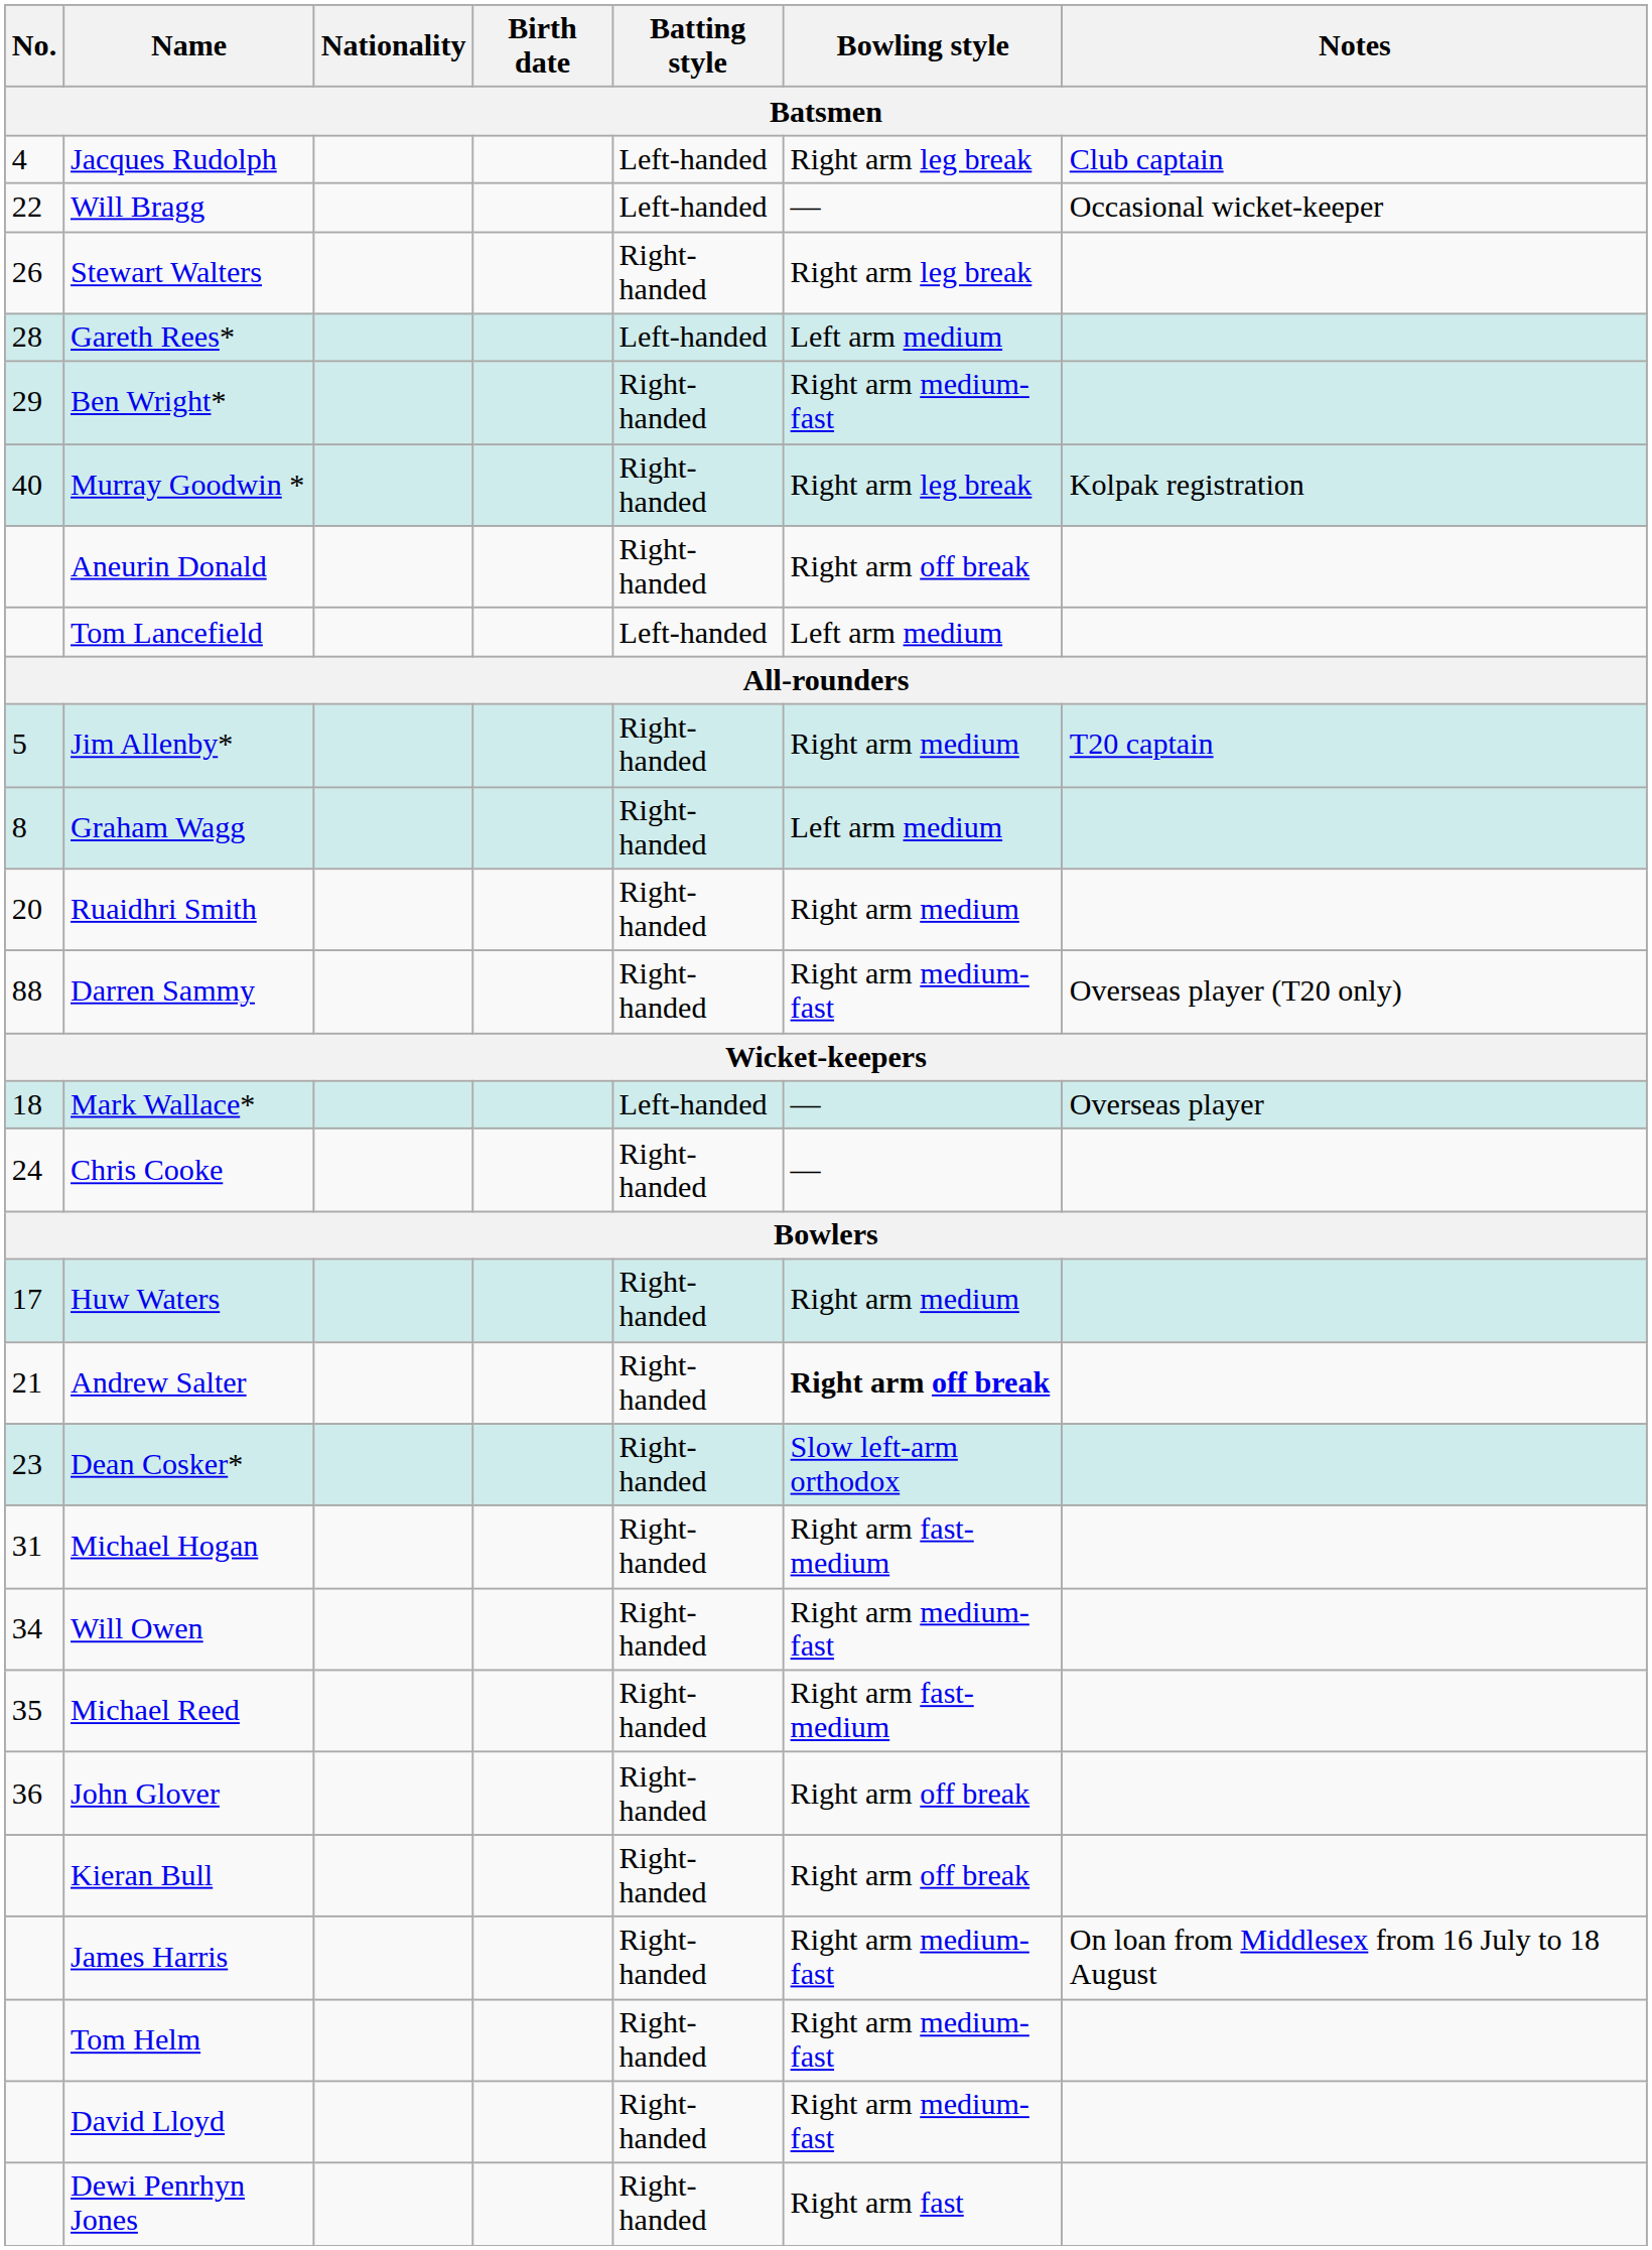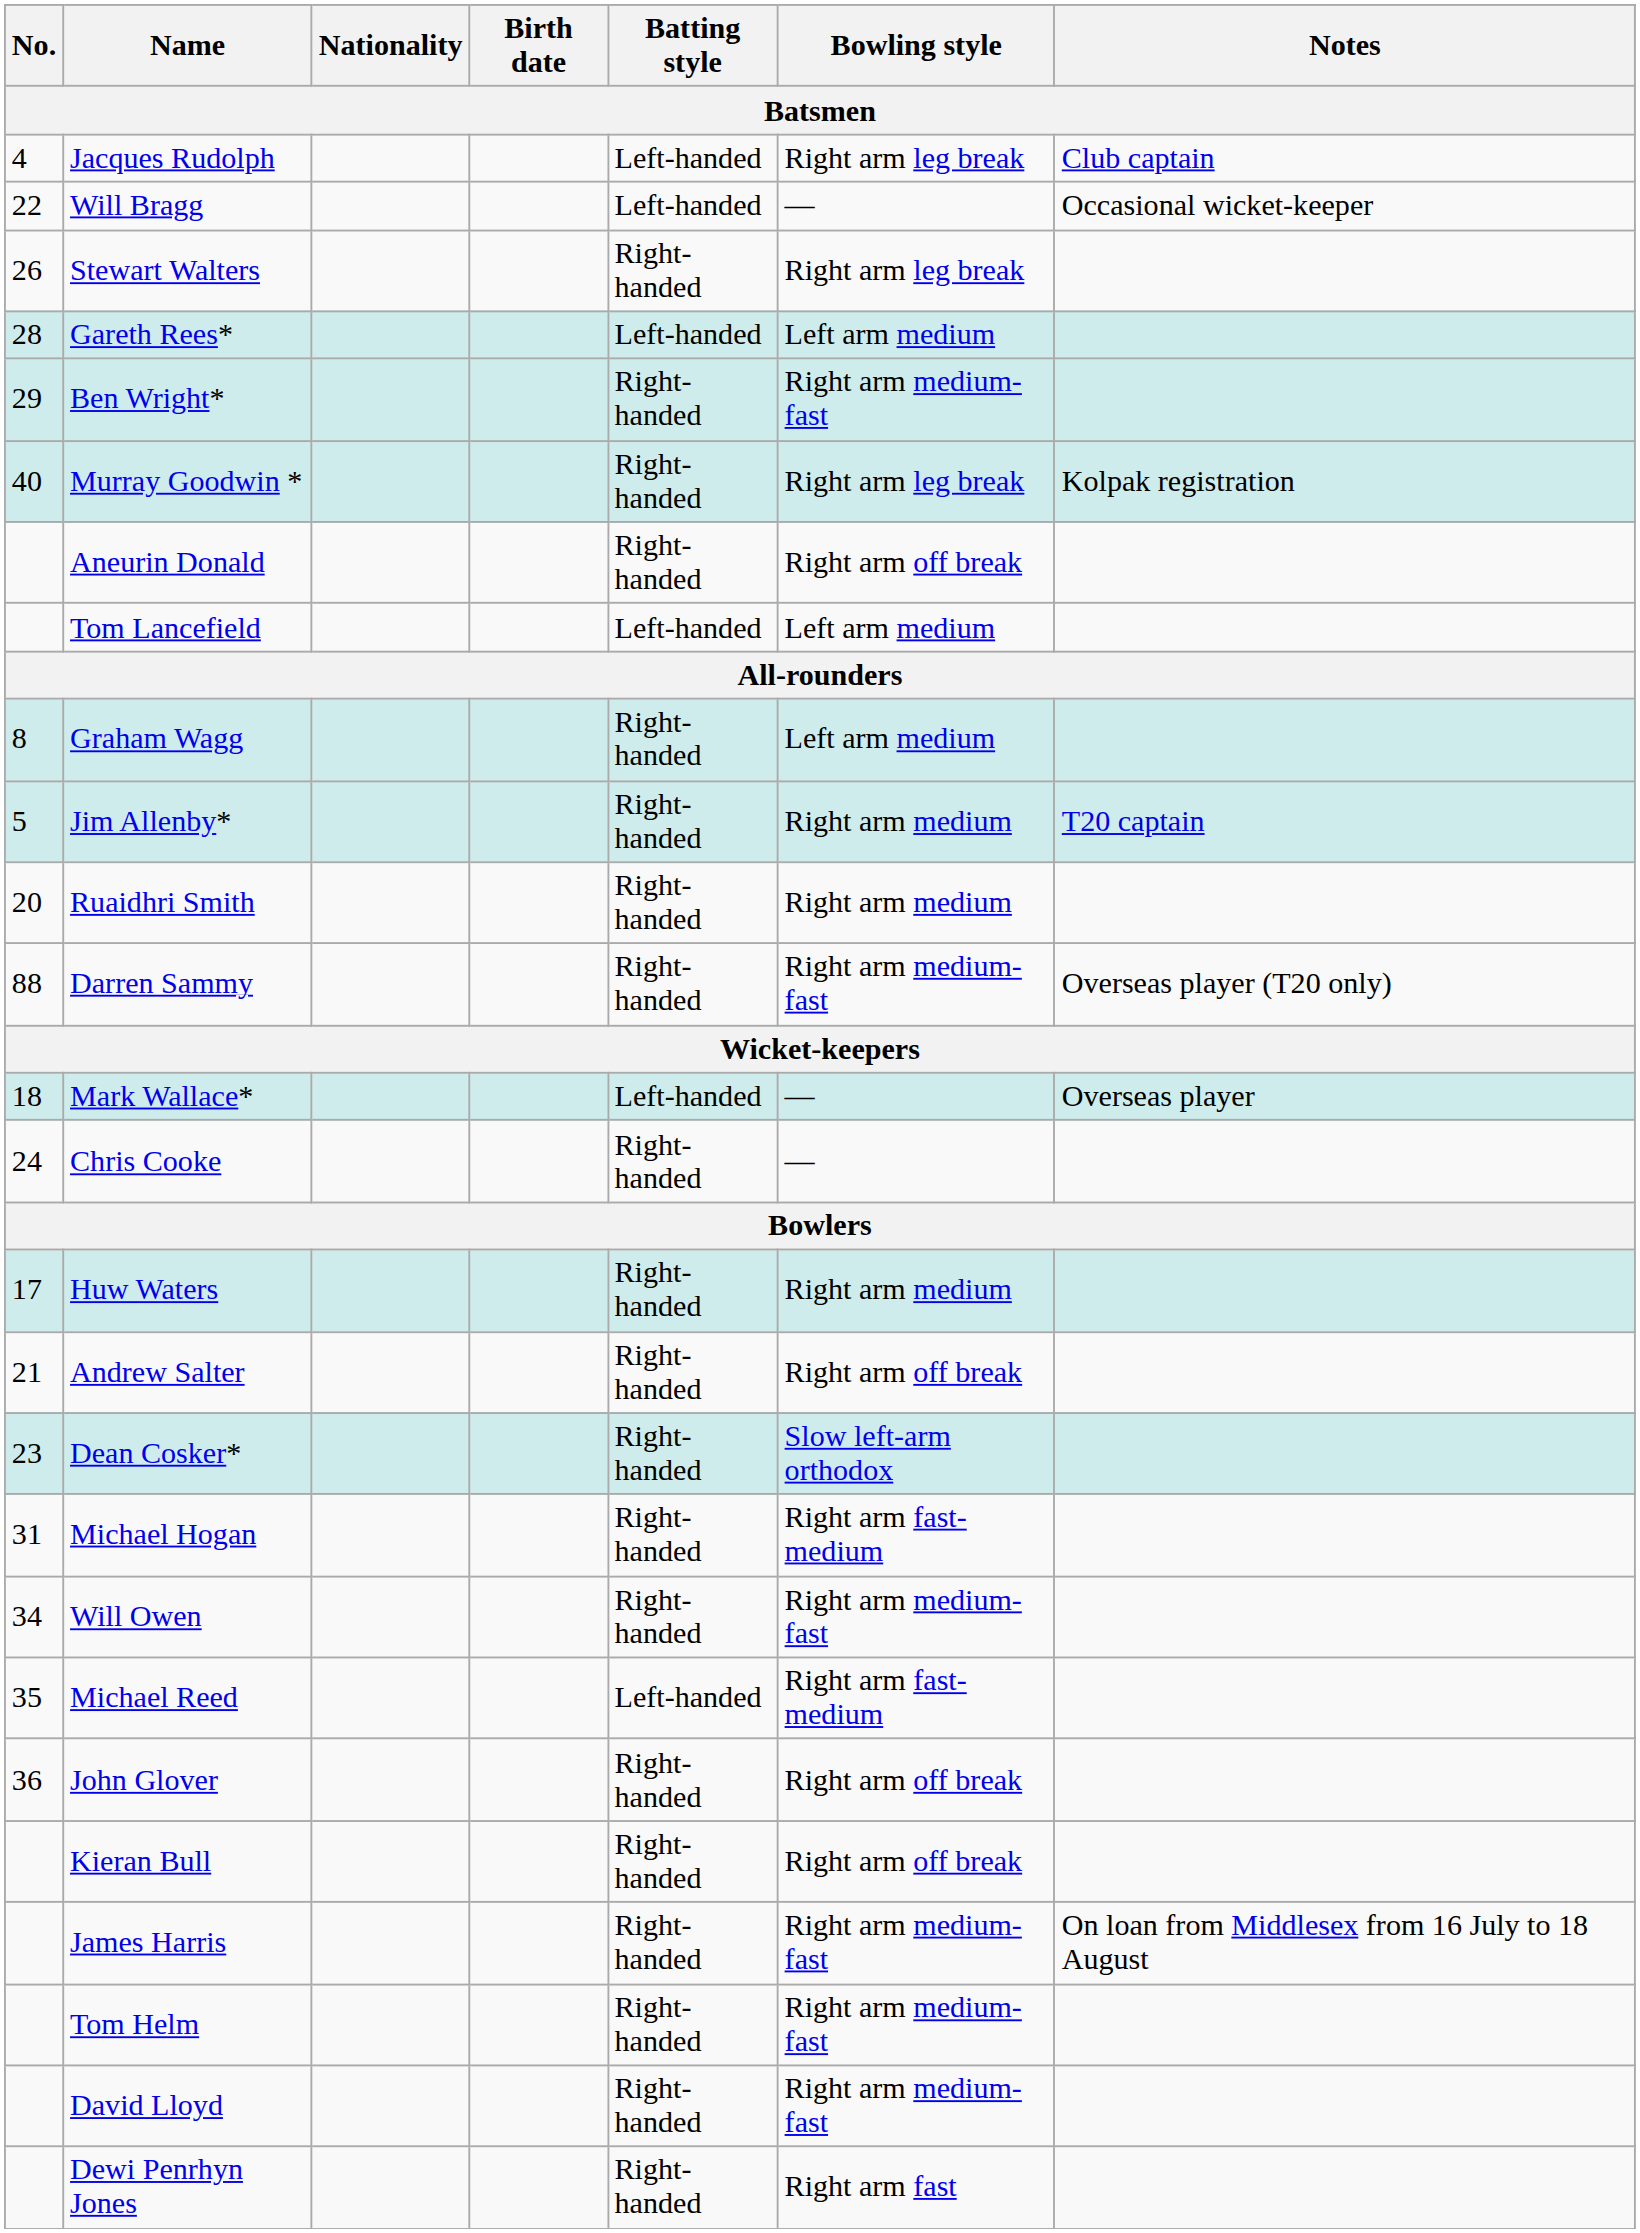rows swapped: Jim Allenby* <-> Graham Wagg
Andrew Salter | Bowling style: bold -> normal
Michael Reed | Batting style: Right-handed -> Left-handed
